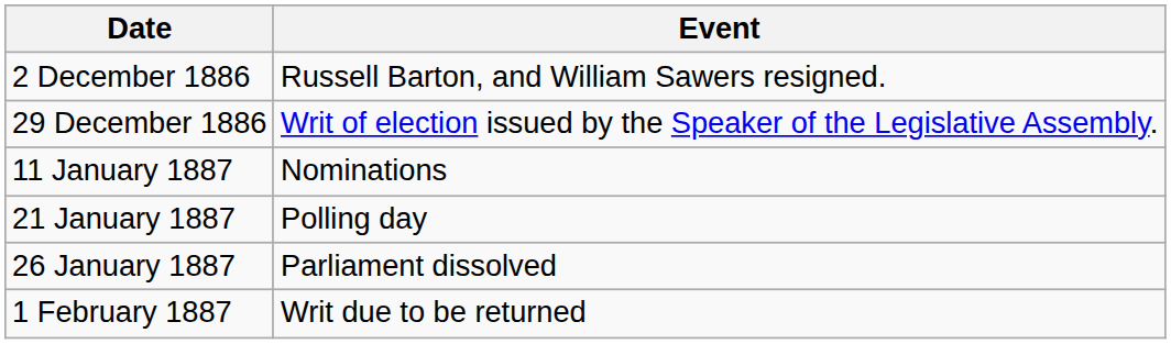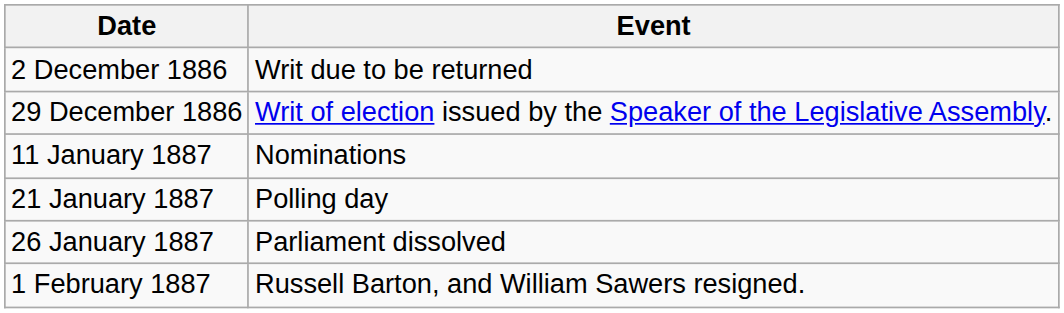2 December 1886 | Event: Russell Barton, and William Sawers resigned. -> Writ due to be returned
1 February 1887 | Event: Writ due to be returned -> Russell Barton, and William Sawers resigned.
